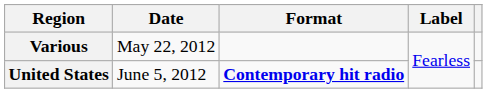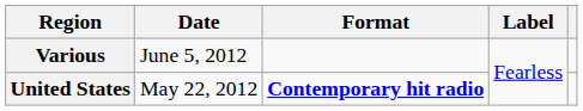Various | Date: May 22, 2012 -> June 5, 2012
United States | Date: June 5, 2012 -> May 22, 2012
